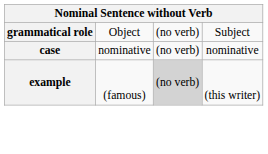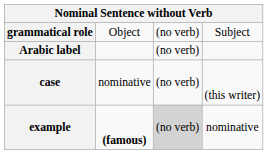+ row: Arabic label | (no verb)
case | column 4: nominative -> (this writer)
example | column 2: normal -> bold
example | column 4: (this writer) -> nominative
